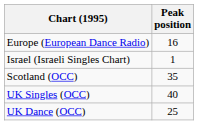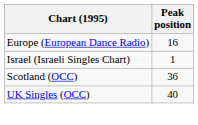Scotland (OCC) | Peak position: 35 -> 36
- row: UK Dance (OCC) | 25
